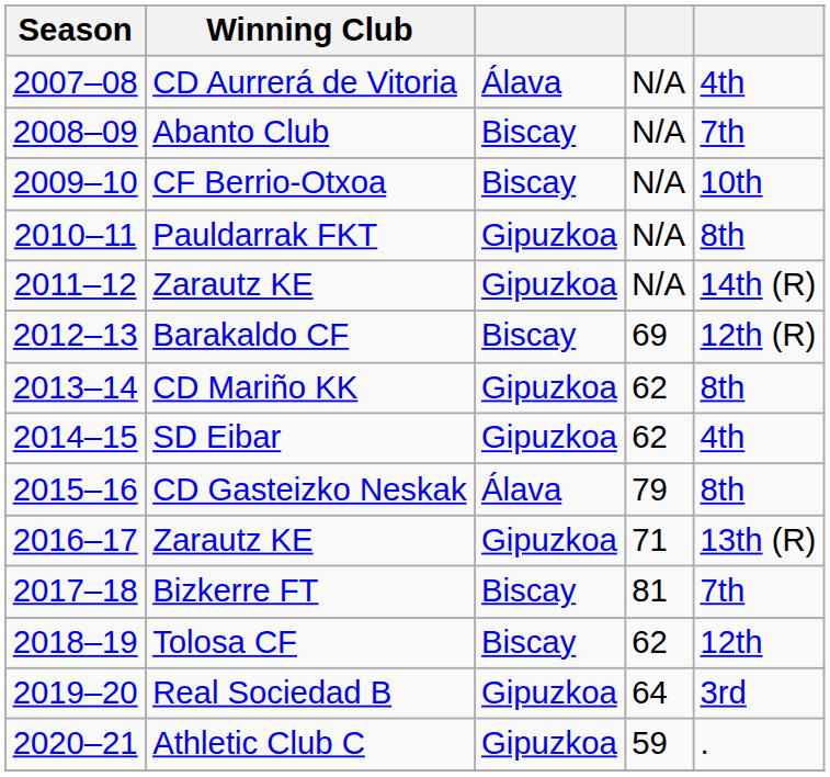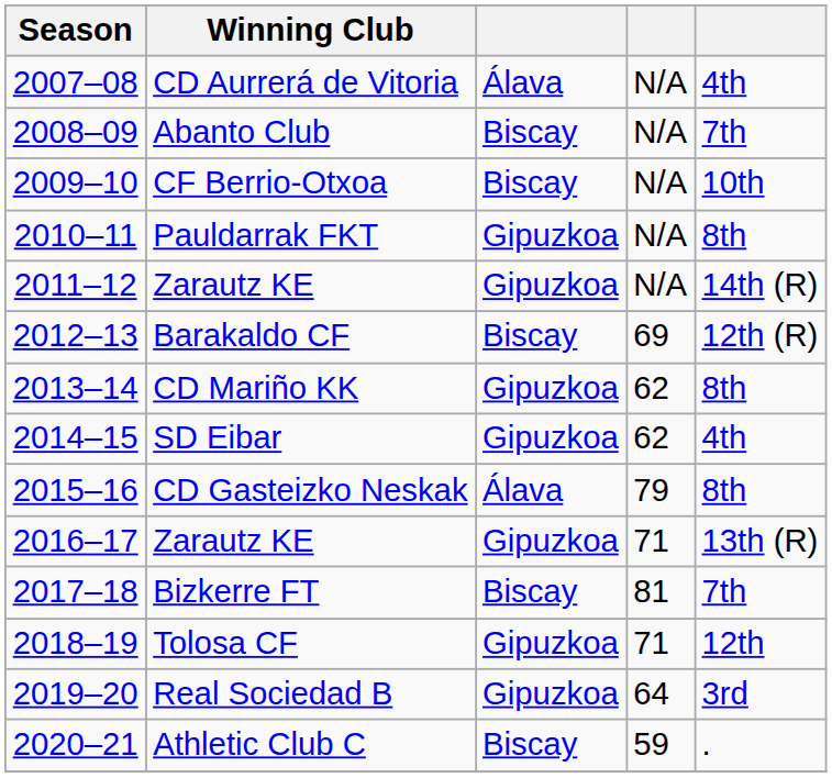Tolosa CF | column 3: Biscay -> Gipuzkoa
Tolosa CF | column 4: 62 -> 71
Athletic Club C | column 3: Gipuzkoa -> Biscay
